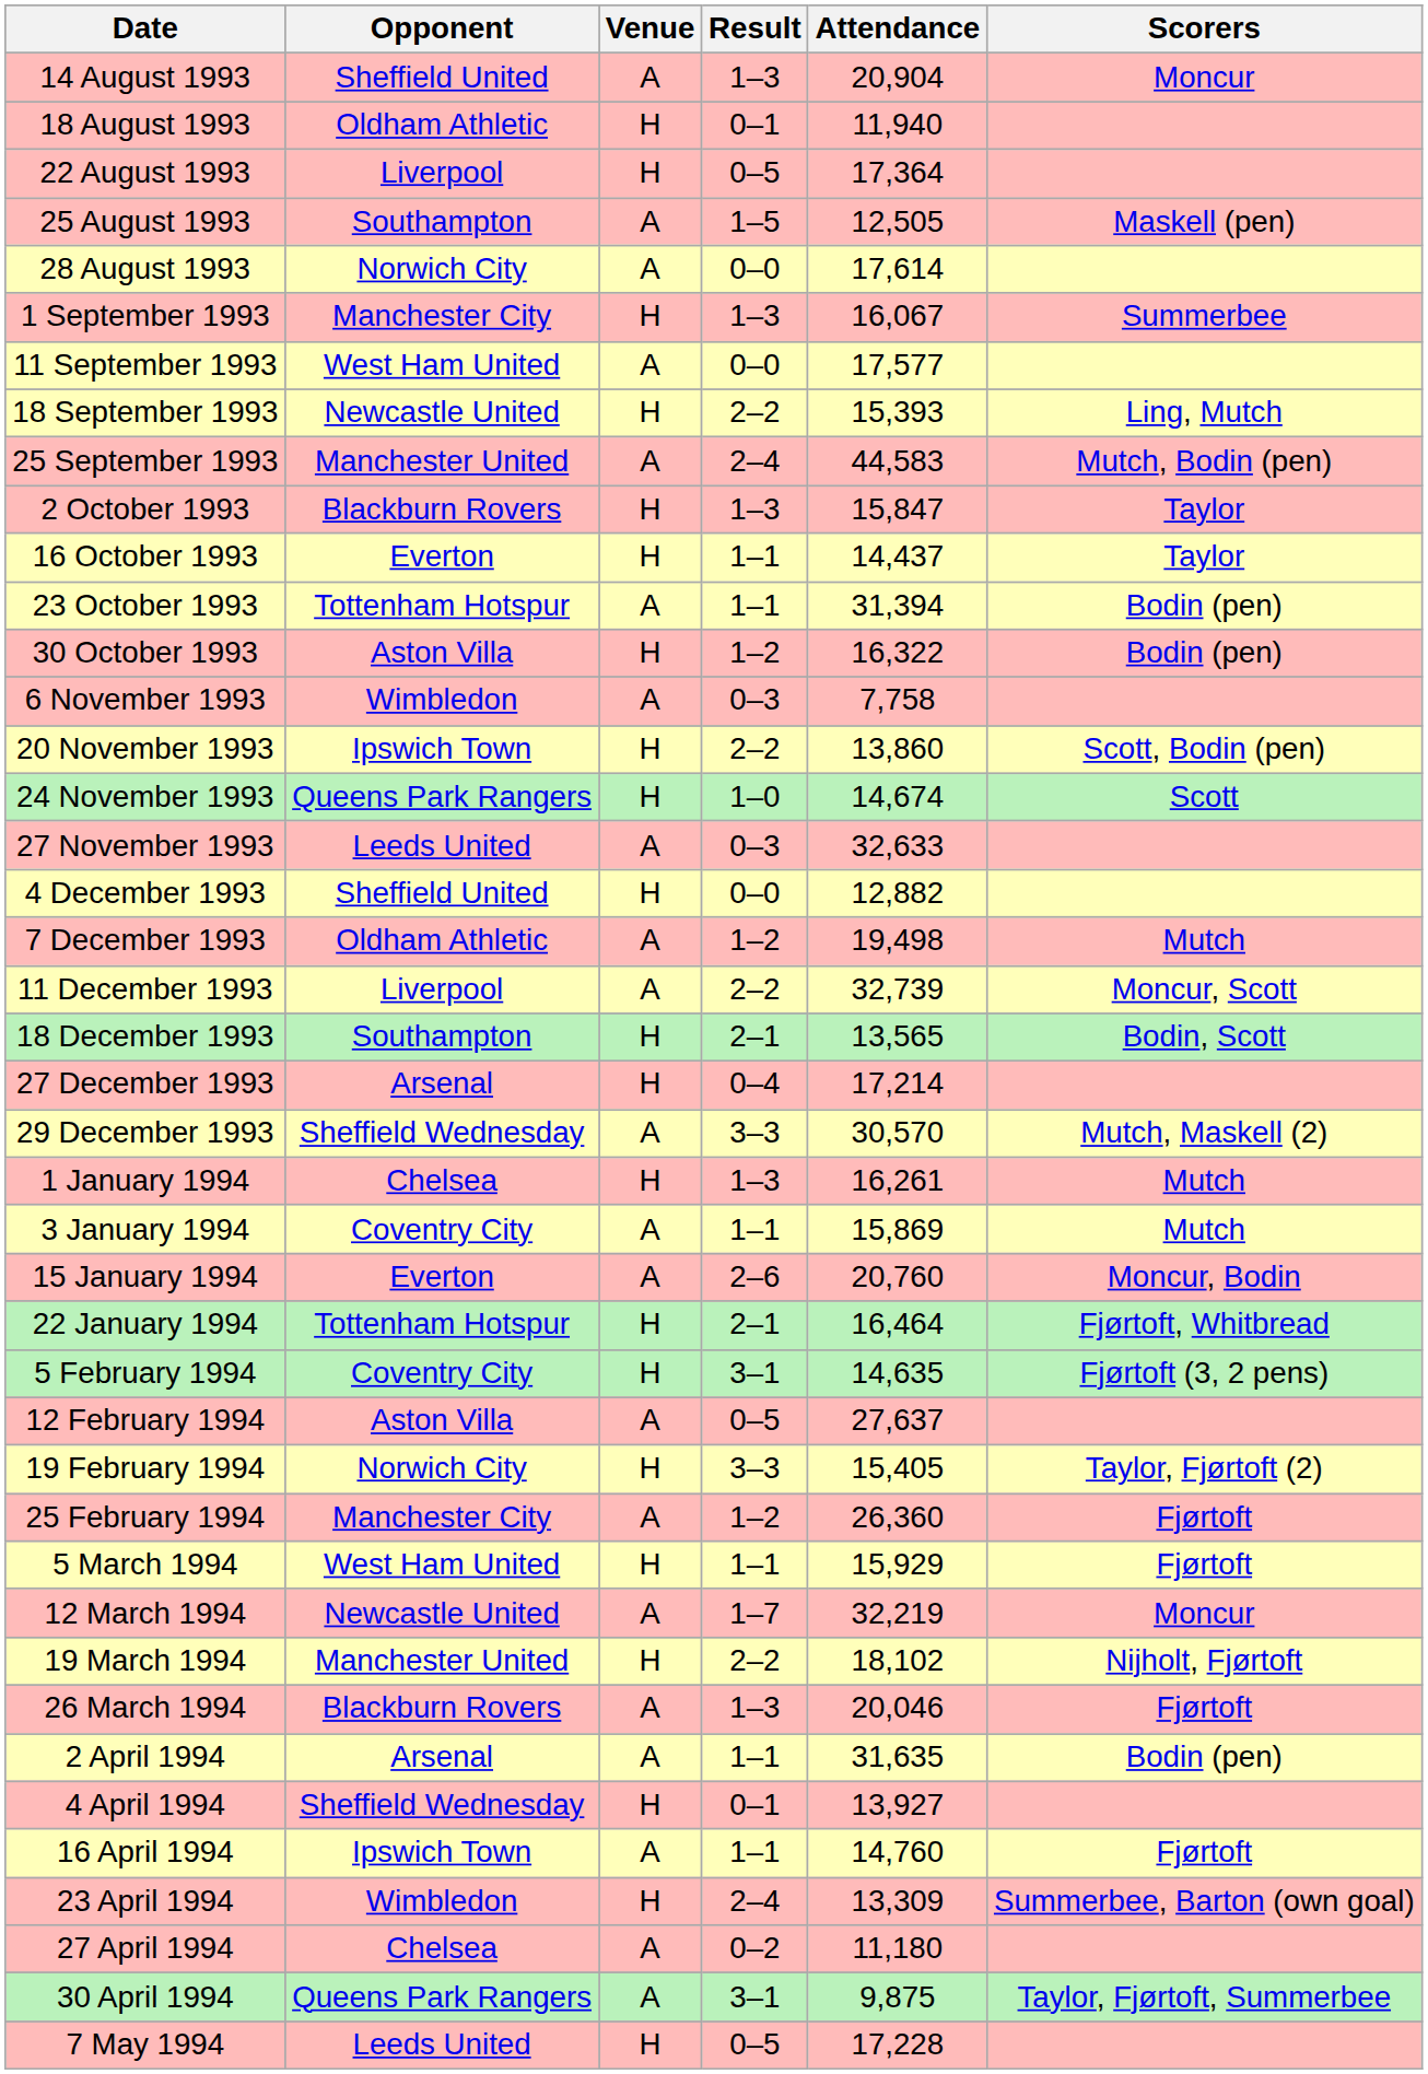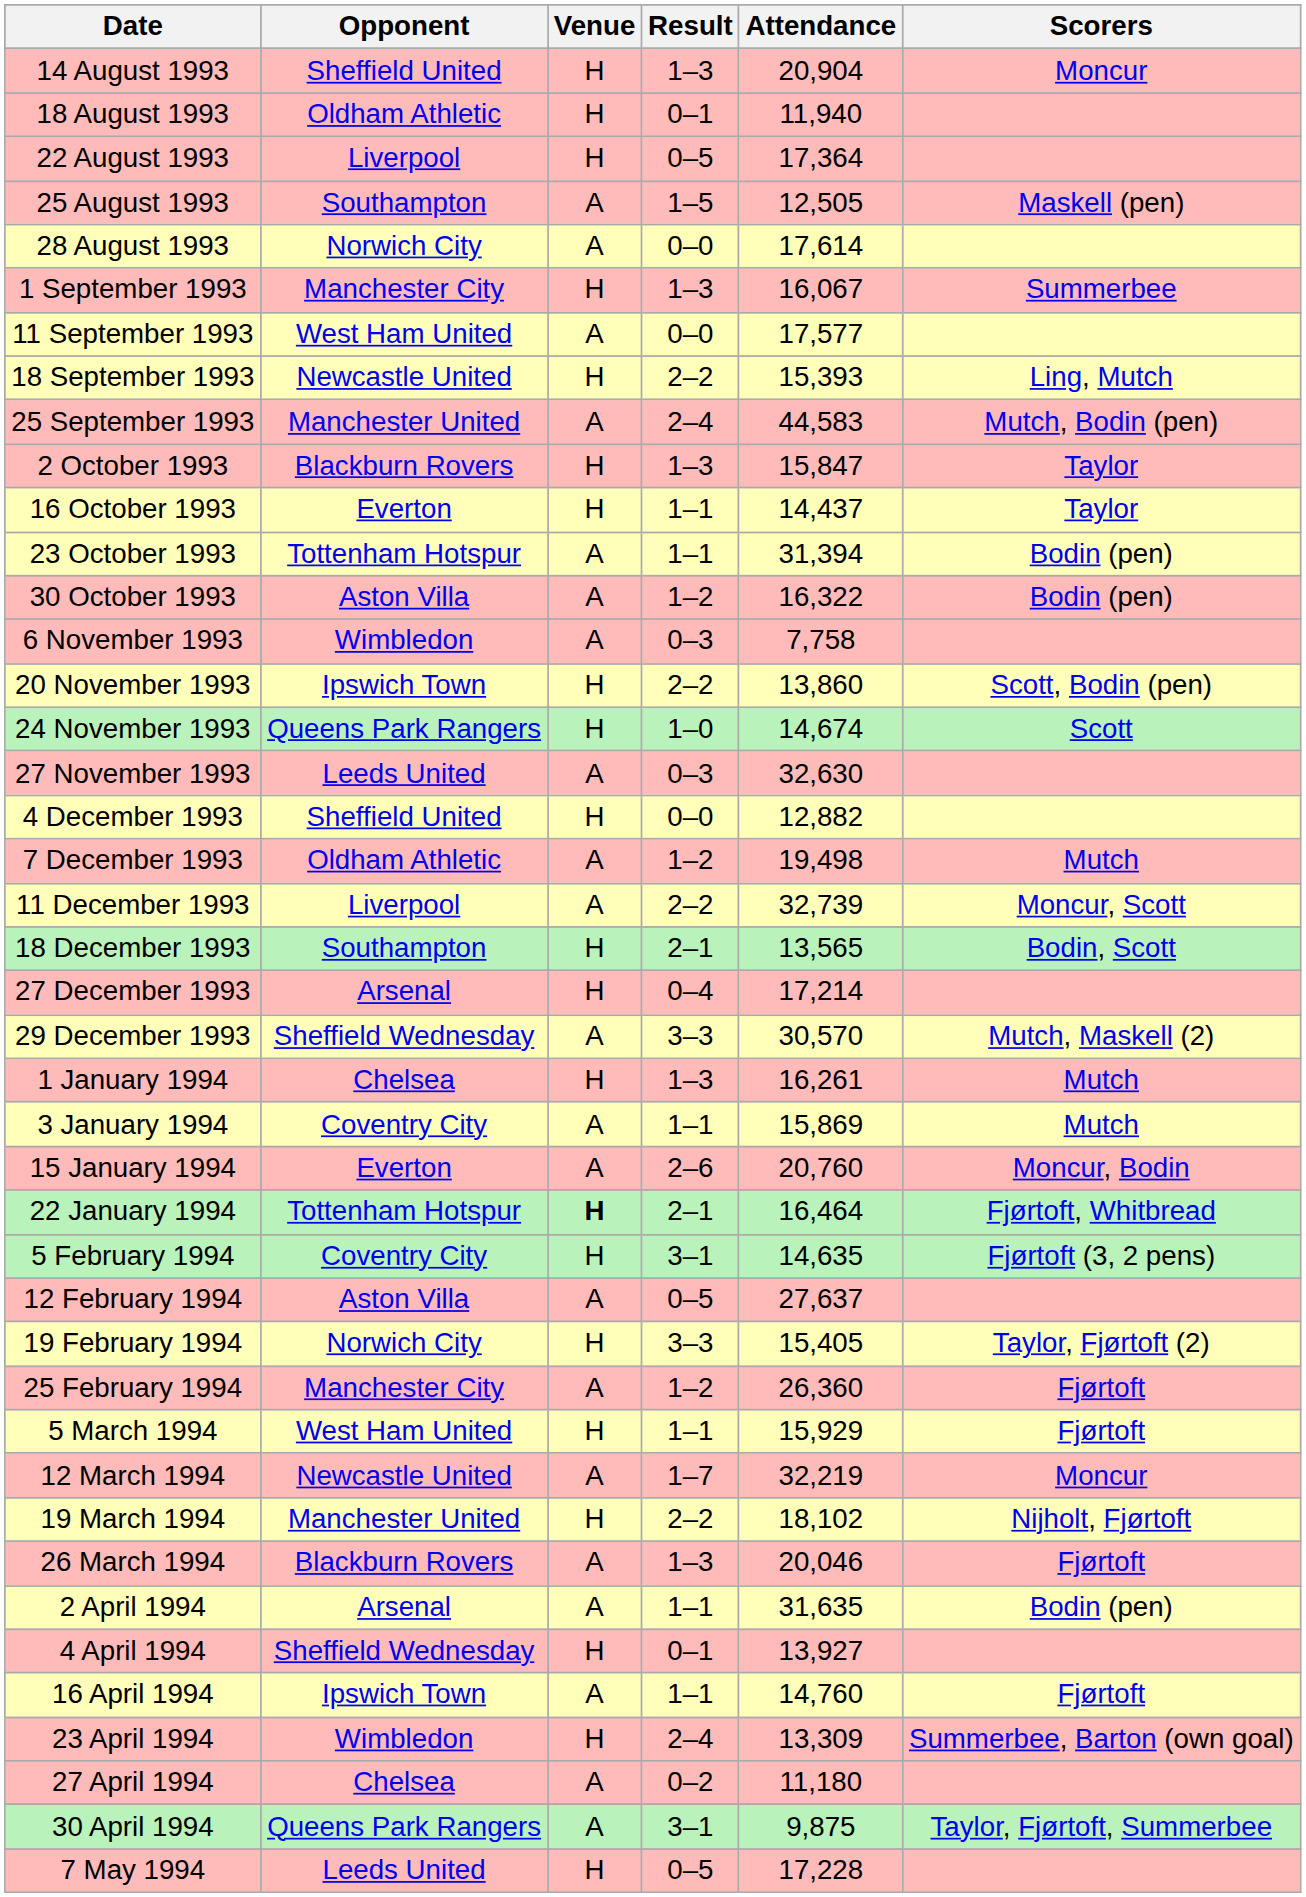14 August 1993 | Venue: A -> H
30 October 1993 | Venue: H -> A
27 November 1993 | Attendance: 32,633 -> 32,630
22 January 1994 | Venue: normal -> bold
